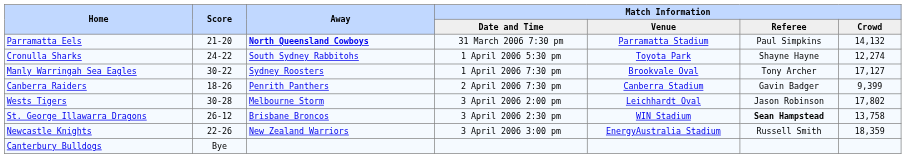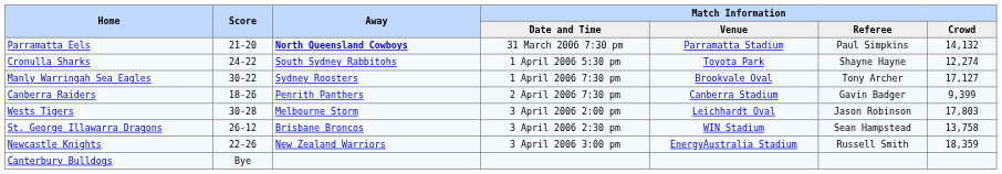Wests Tigers | Match Information / Crowd: 17,802 -> 17,803
St. George Illawarra Dragons | Match Information / Referee: bold -> normal
